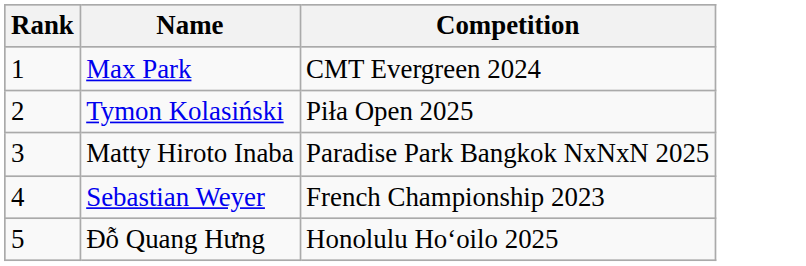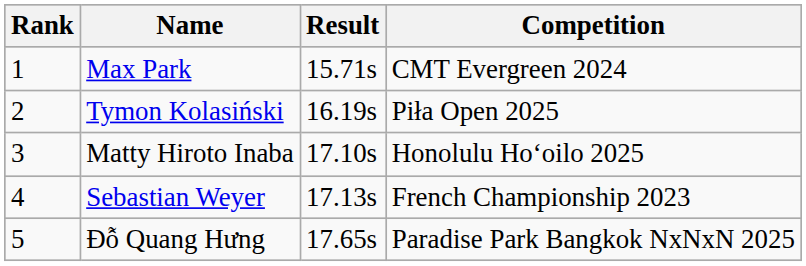+ column: Result | 15.71s | 16.19s | 17.10s | 17.13s | 17.65s
Matty Hiroto Inaba | Competition: Paradise Park Bangkok NxNxN 2025 -> Honolulu Hoʻoilo 2025
Đỗ Quang Hưng | Competition: Honolulu Hoʻoilo 2025 -> Paradise Park Bangkok NxNxN 2025
